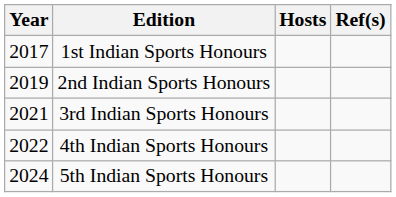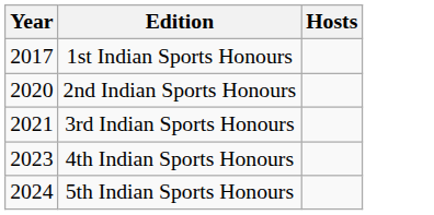- column: Ref(s)
2nd Indian Sports Honours | Year: 2019 -> 2020
4th Indian Sports Honours | Year: 2022 -> 2023
